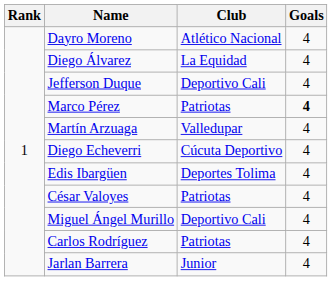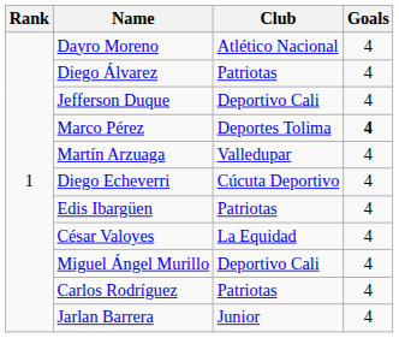Diego Álvarez | Club: La Equidad -> Patriotas
Marco Pérez | Club: Patriotas -> Deportes Tolima
Edis Ibargüen | Club: Deportes Tolima -> Patriotas
César Valoyes | Club: Patriotas -> La Equidad
